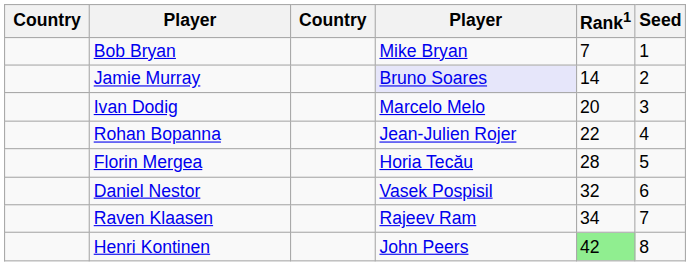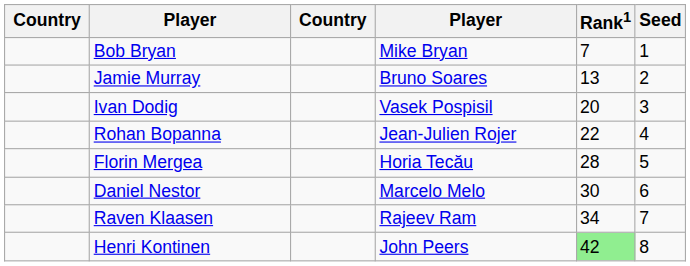Jamie Murray | column 4: lavender background -> no background
Jamie Murray | Rank1: 14 -> 13
Ivan Dodig | column 4: Marcelo Melo -> Vasek Pospisil
Daniel Nestor | column 4: Vasek Pospisil -> Marcelo Melo
Daniel Nestor | Rank1: 32 -> 30
